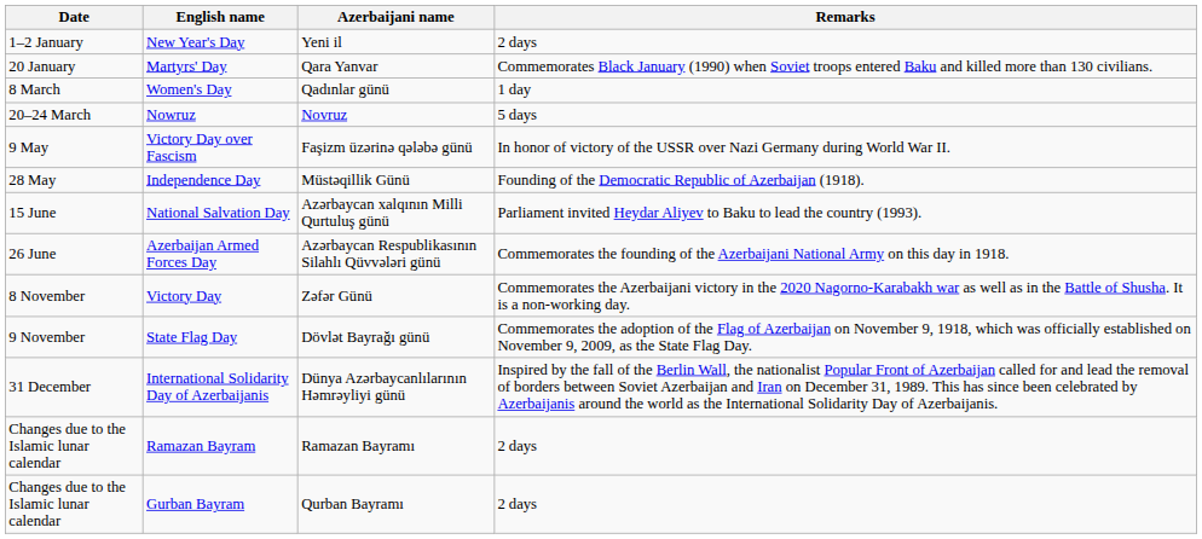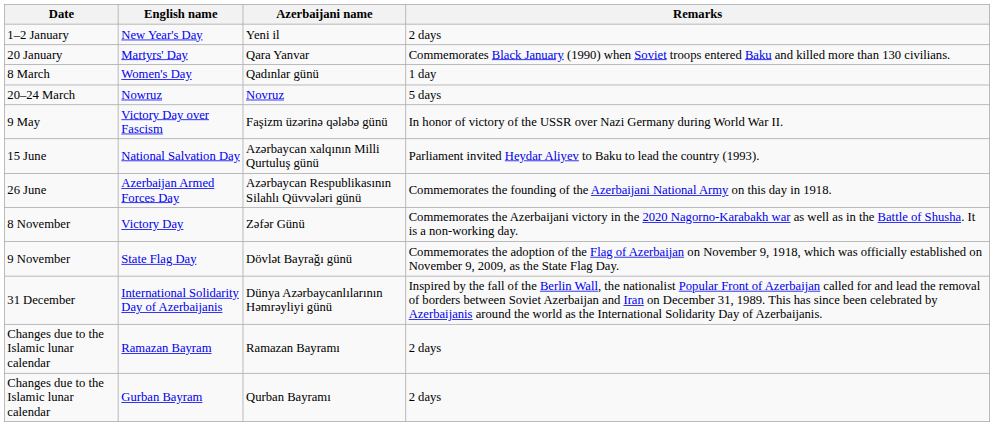- row: 28 May | Independence Day | Müstəqillik Günü | Founding of the Democratic Republic of Azerbaijan (1918).
